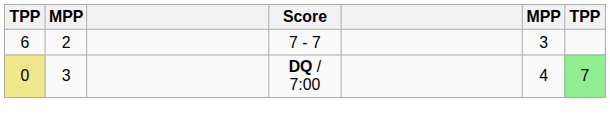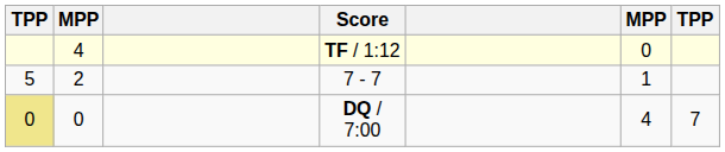+ row: 4 | TF / 1:12 | 0
7 - 7 | column 1: 6 -> 5
7 - 7 | column 6: 3 -> 1
DQ / 7:00 | column 2: 3 -> 0
DQ / 7:00 | column 7: lightgreen background -> no background
